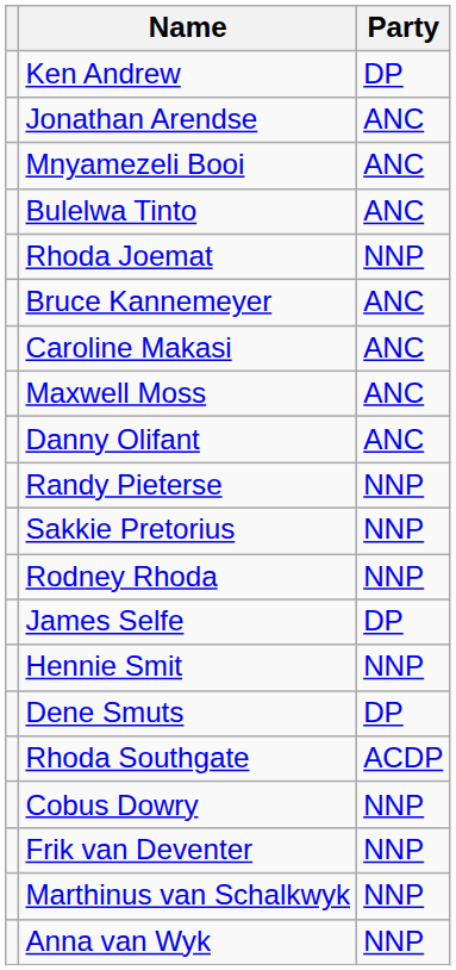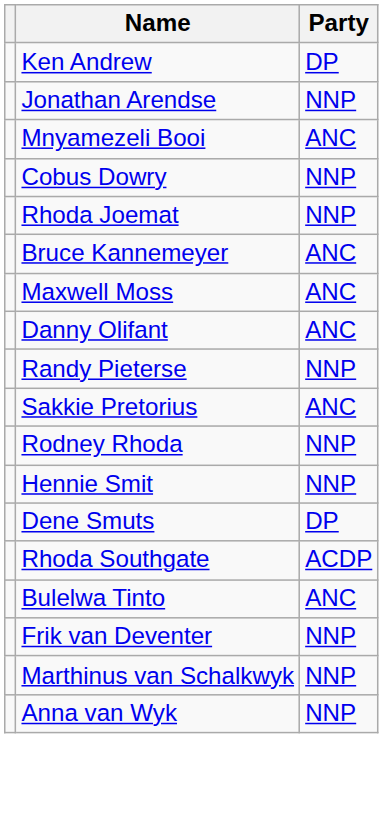Jonathan Arendse | Party: ANC -> NNP
rows swapped: Cobus Dowry <-> Bulelwa Tinto
- row: Caroline Makasi | ANC
Sakkie Pretorius | Party: NNP -> ANC
- row: James Selfe | DP
